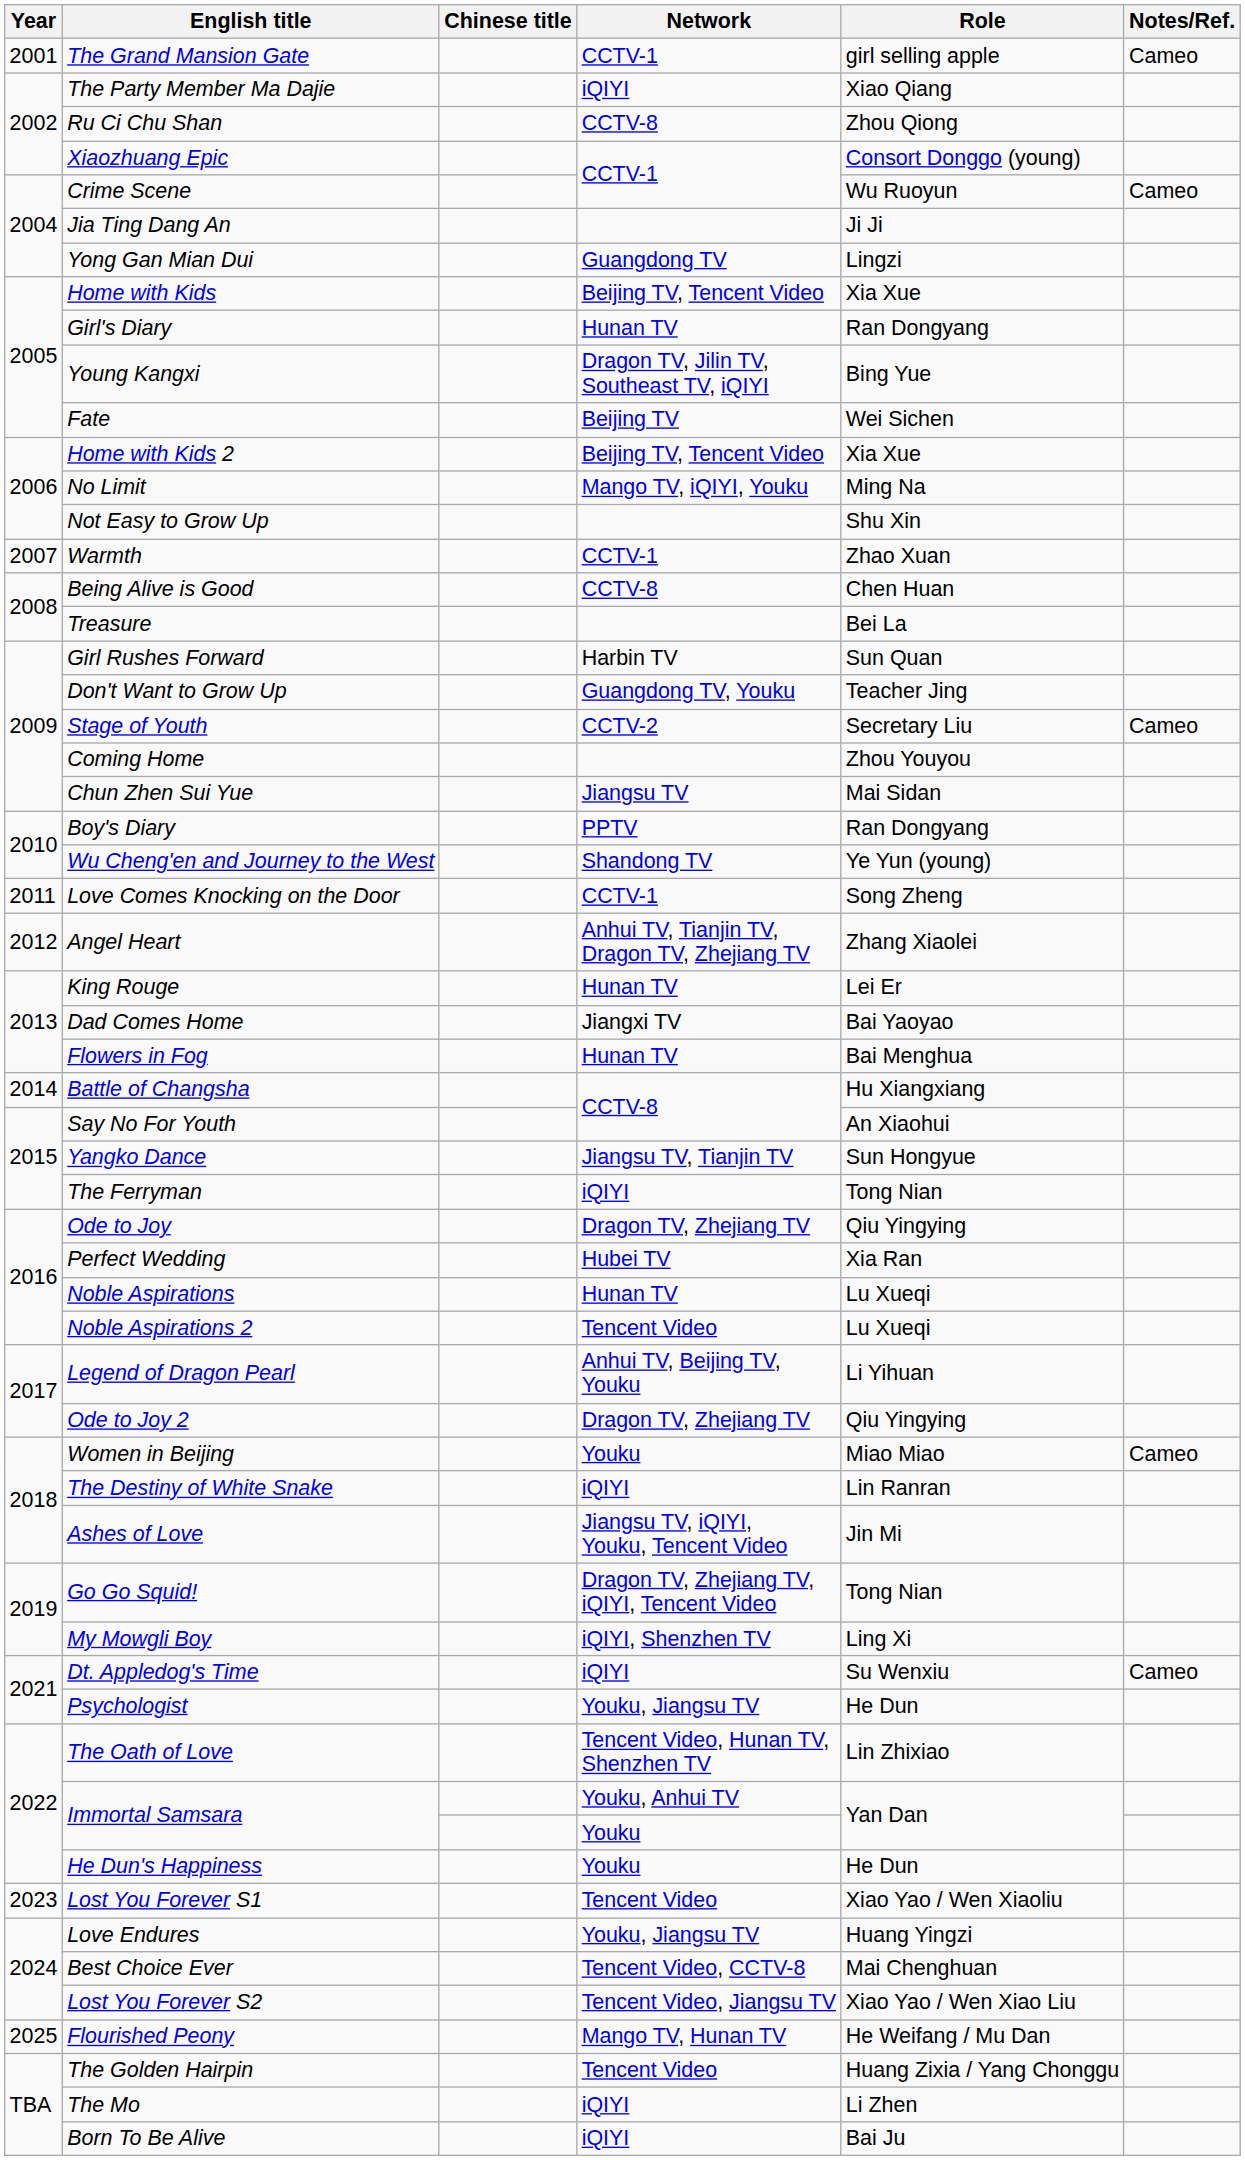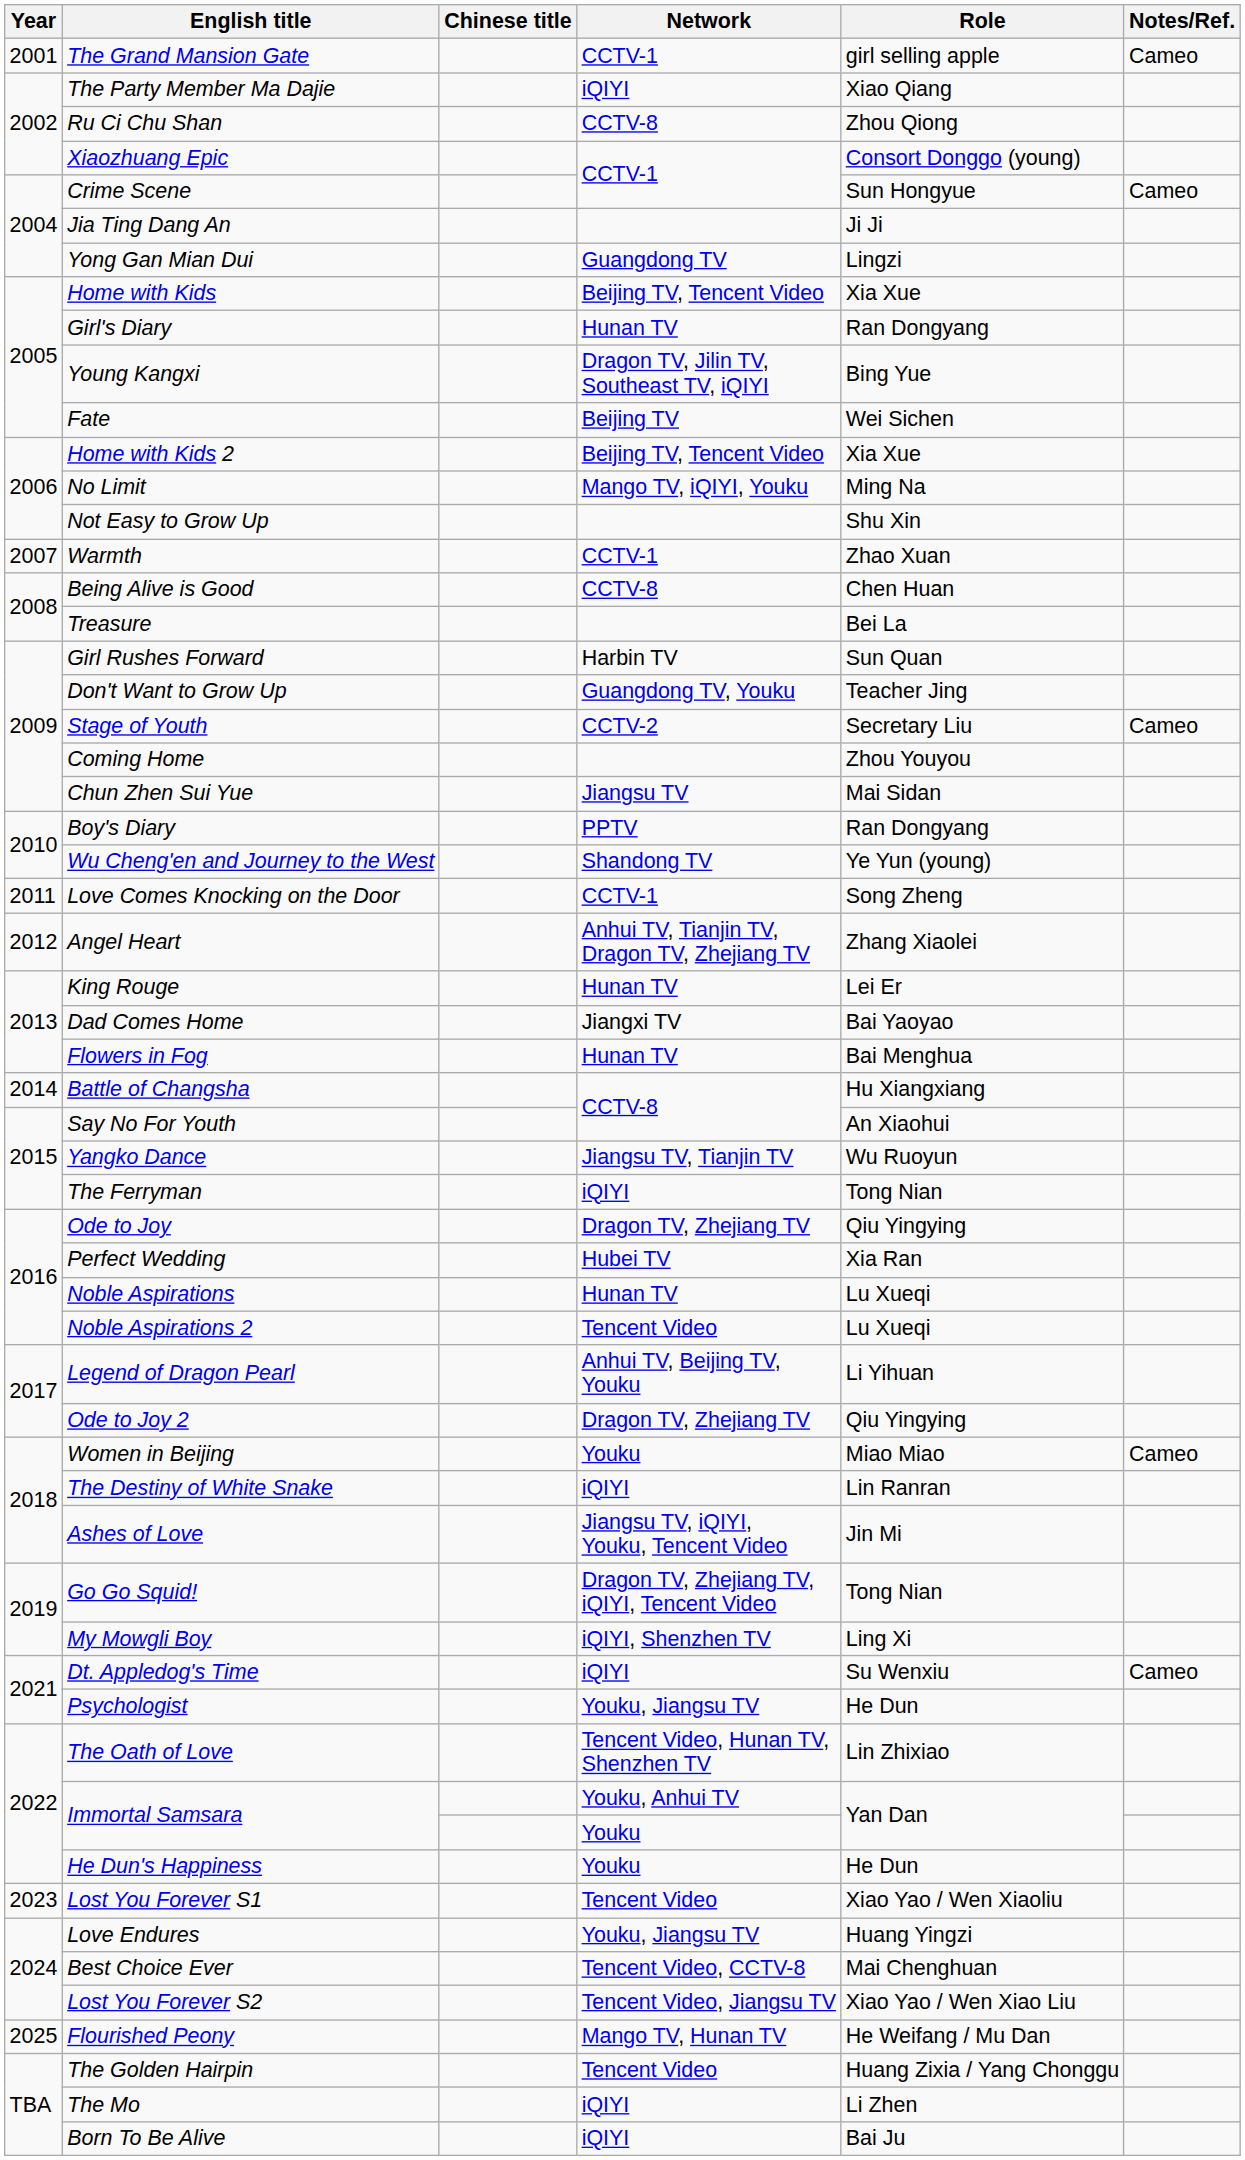Crime Scene | Role: Wu Ruoyun -> Sun Hongyue
Yangko Dance | Role: Sun Hongyue -> Wu Ruoyun
